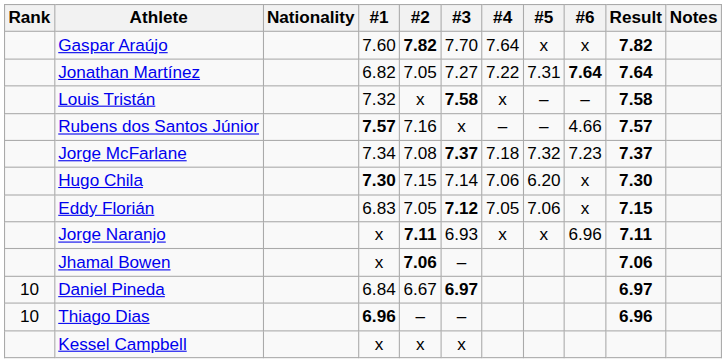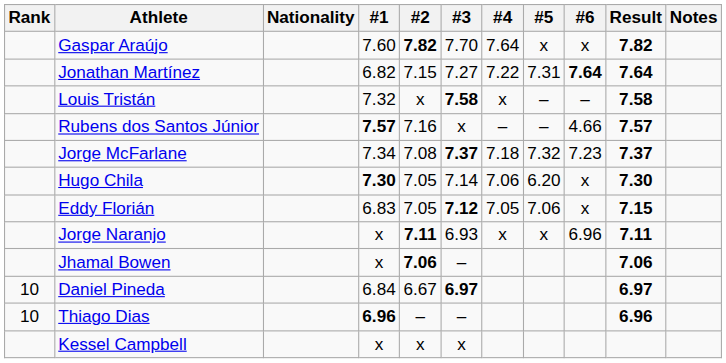Jonathan Martínez | #2: 7.05 -> 7.15
Hugo Chila | #2: 7.15 -> 7.05
